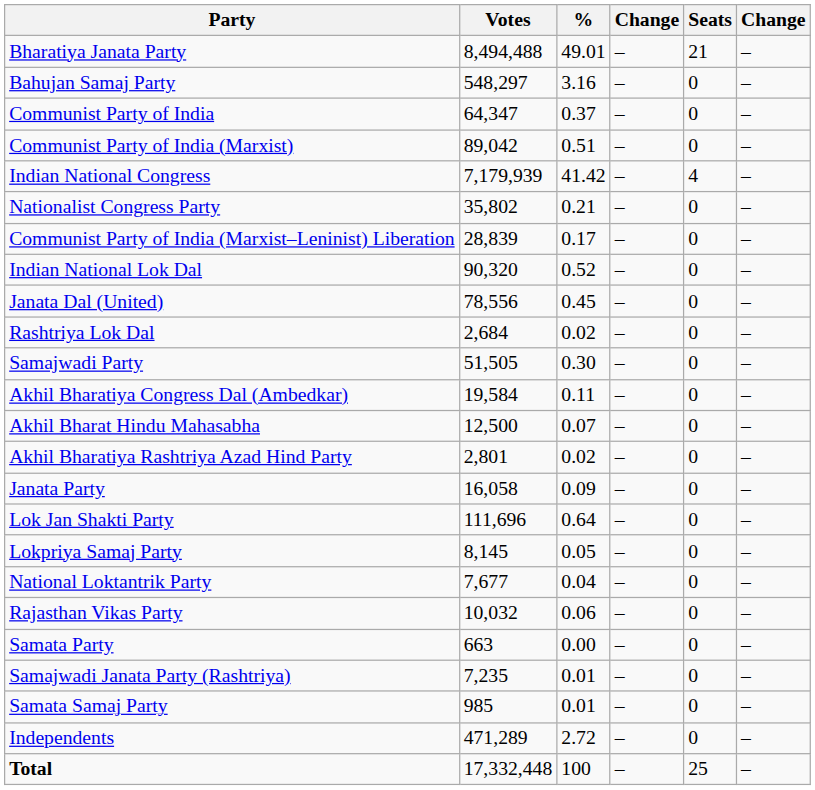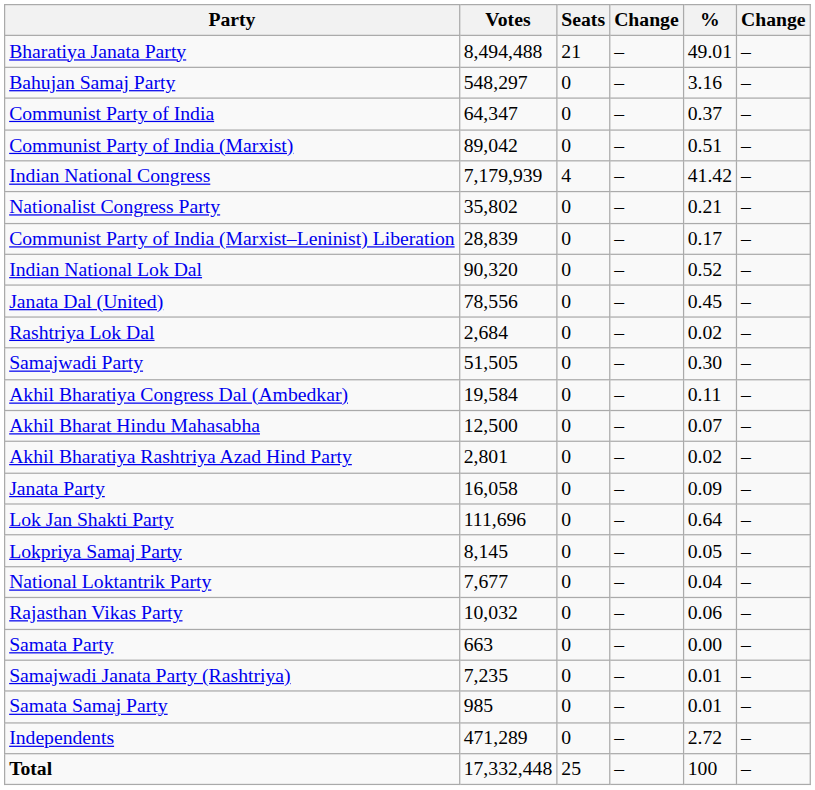columns swapped: % <-> Seats
